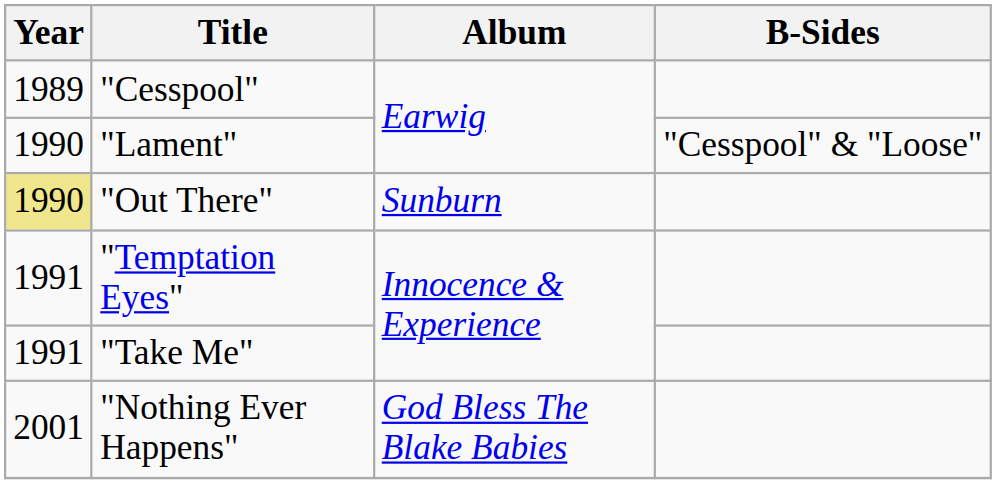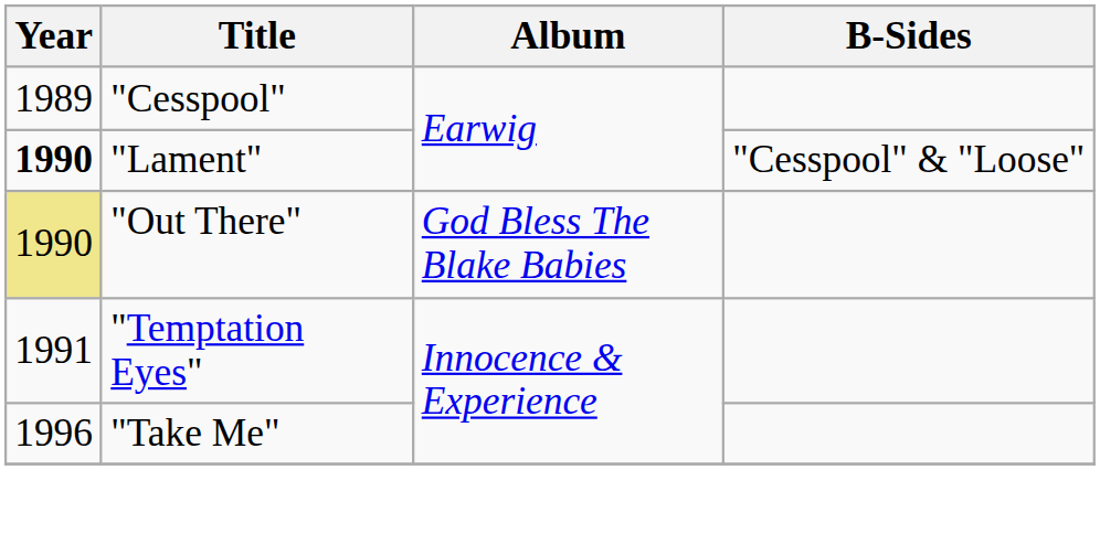"Lament" | Year: normal -> bold
"Out There" | Album: Sunburn -> God Bless The Blake Babies
"Take Me" | Year: 1991 -> 1996
- row: 2001 | "Nothing Ever Happens" | God Bless The Blake Babies
